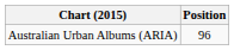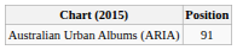Australian Urban Albums (ARIA) | Position: 96 -> 91
